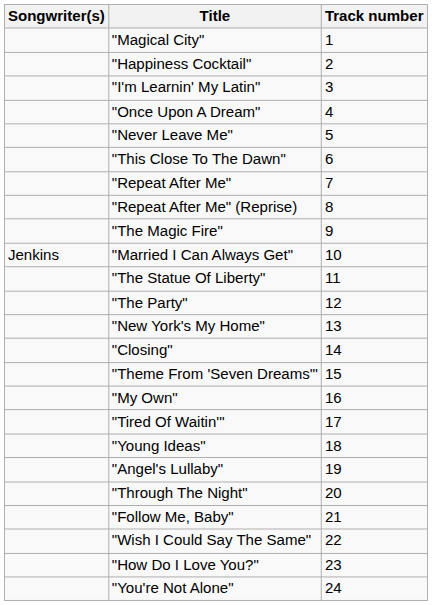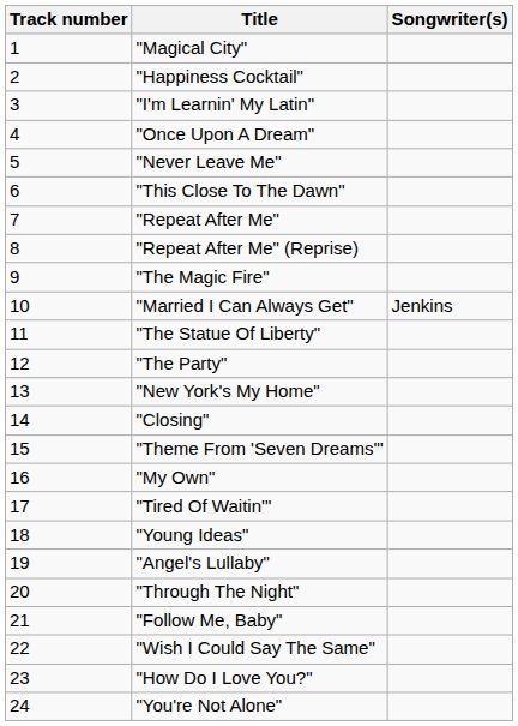columns swapped: Track number <-> Songwriter(s)
